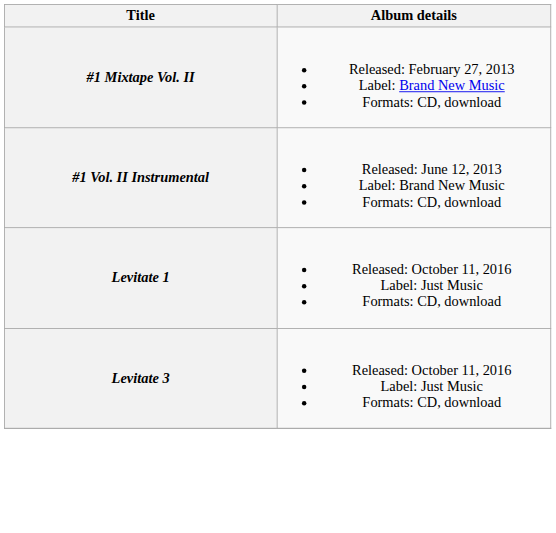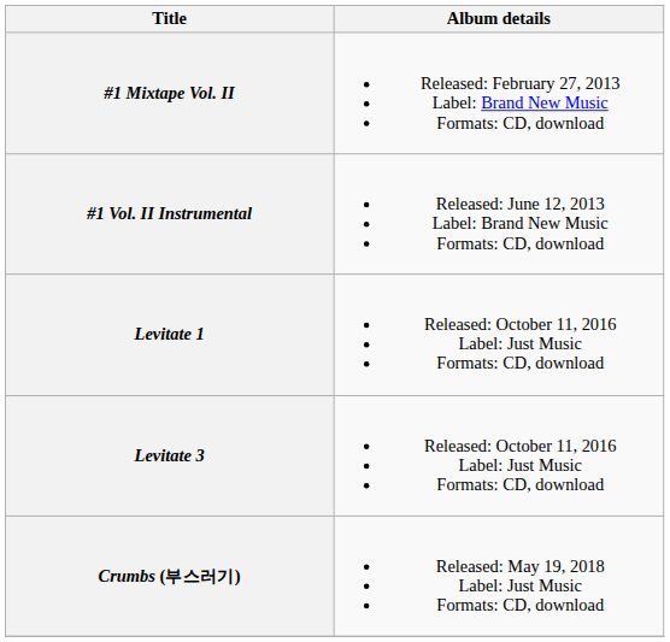+ row: Crumbs (부스러기) | Released: May 19, 2018 Label: Just Music Formats: CD, download
